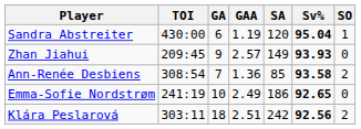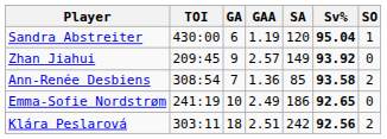Zhan Jiahui | Sv%: 93.93 -> 93.92
